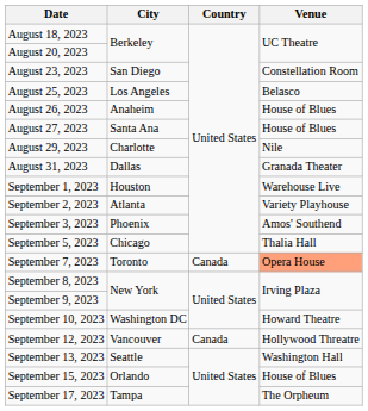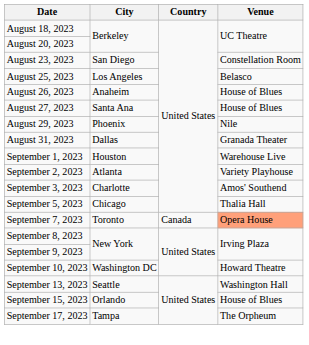August 29, 2023 | City: Charlotte -> Phoenix
September 3, 2023 | City: Phoenix -> Charlotte
- row: September 12, 2023 | Vancouver | Canada | Hollywood Threatre
